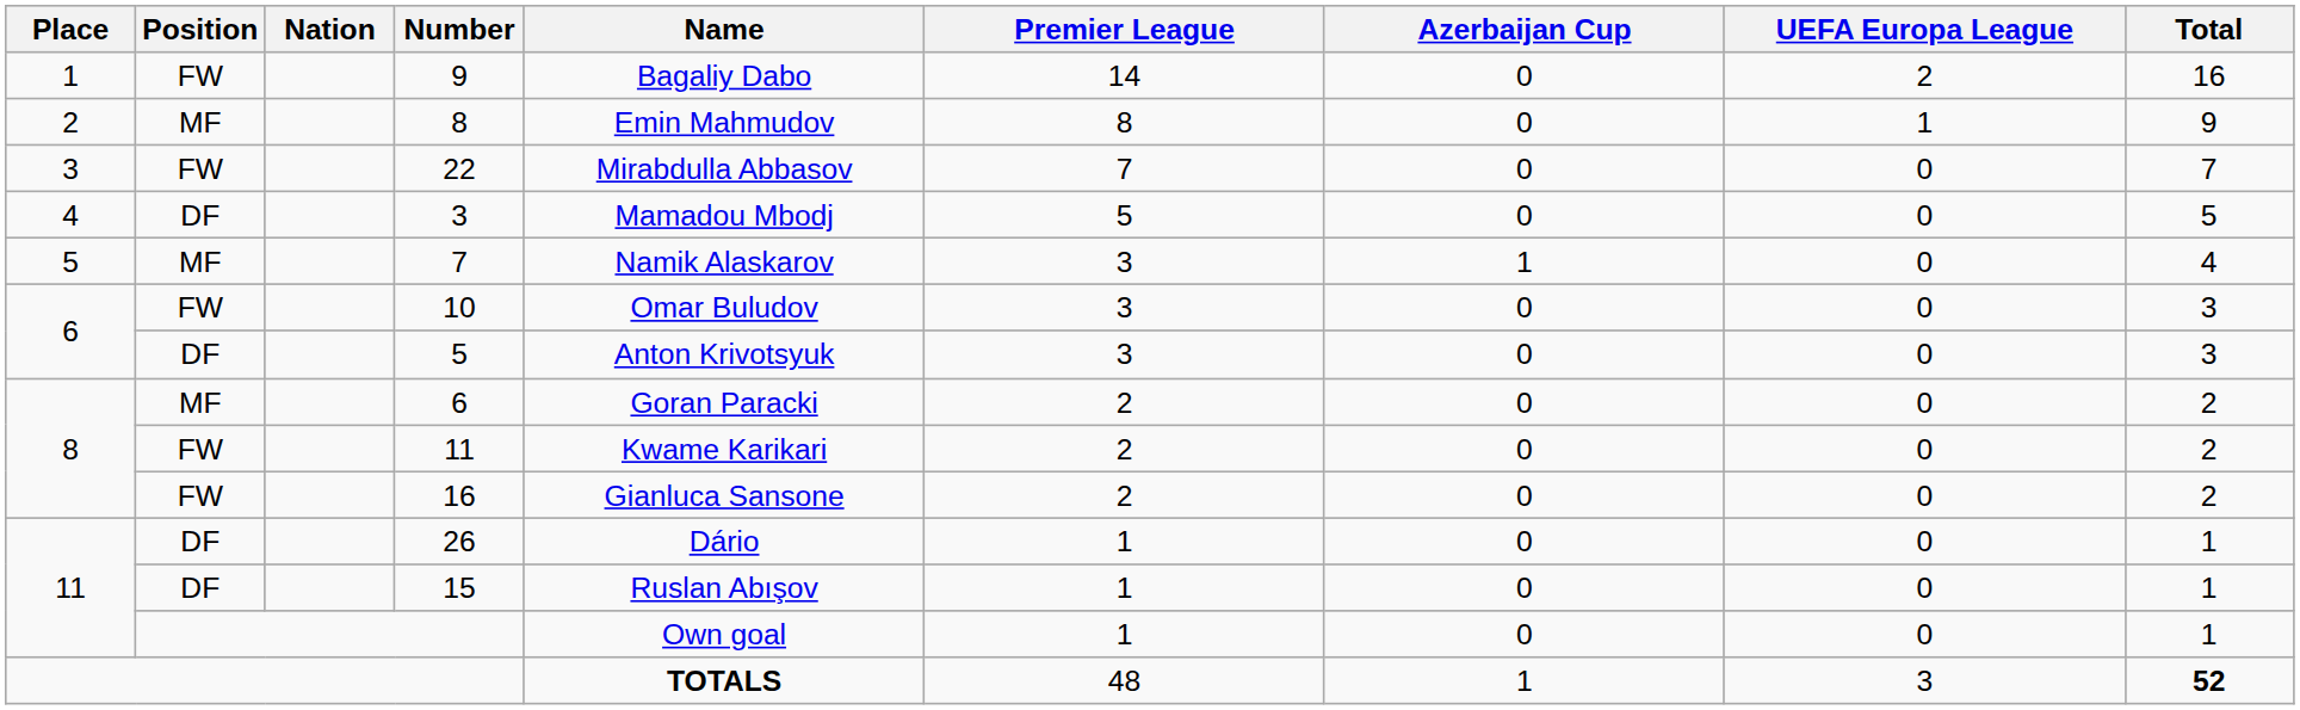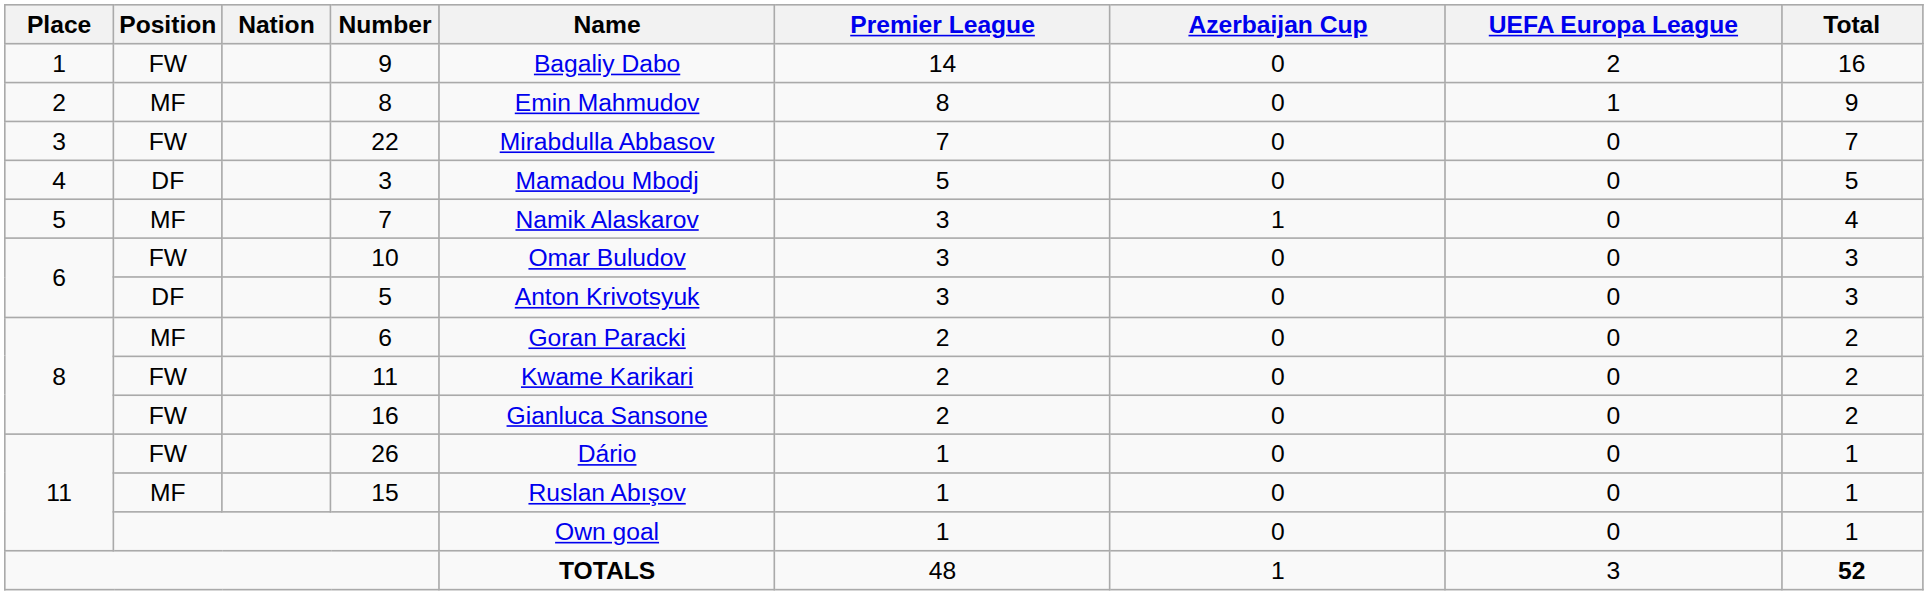26 | Position: DF -> FW
15 | Position: DF -> MF
